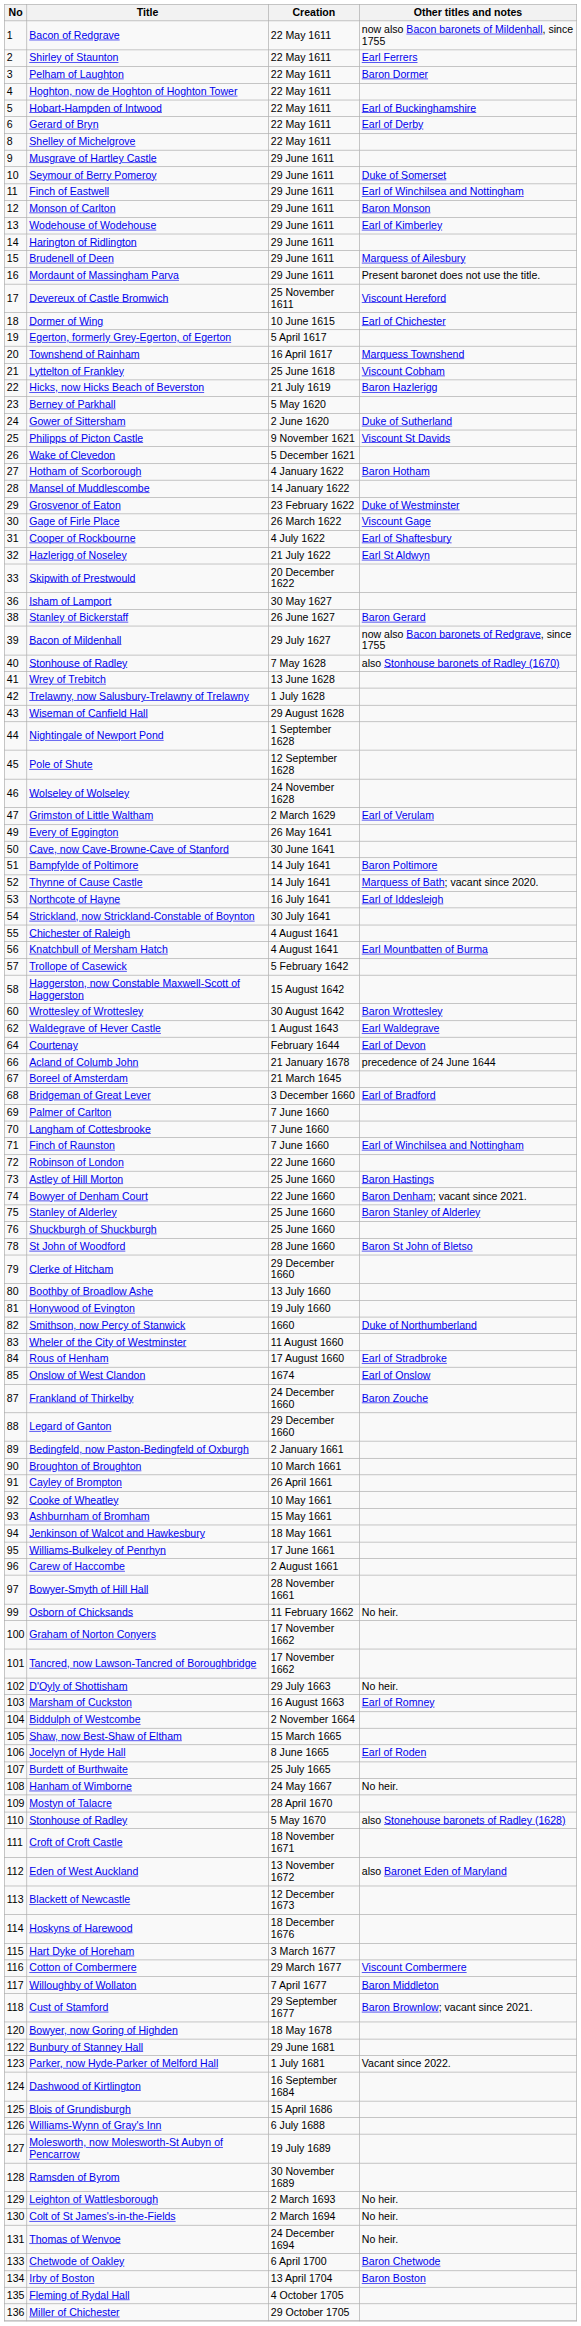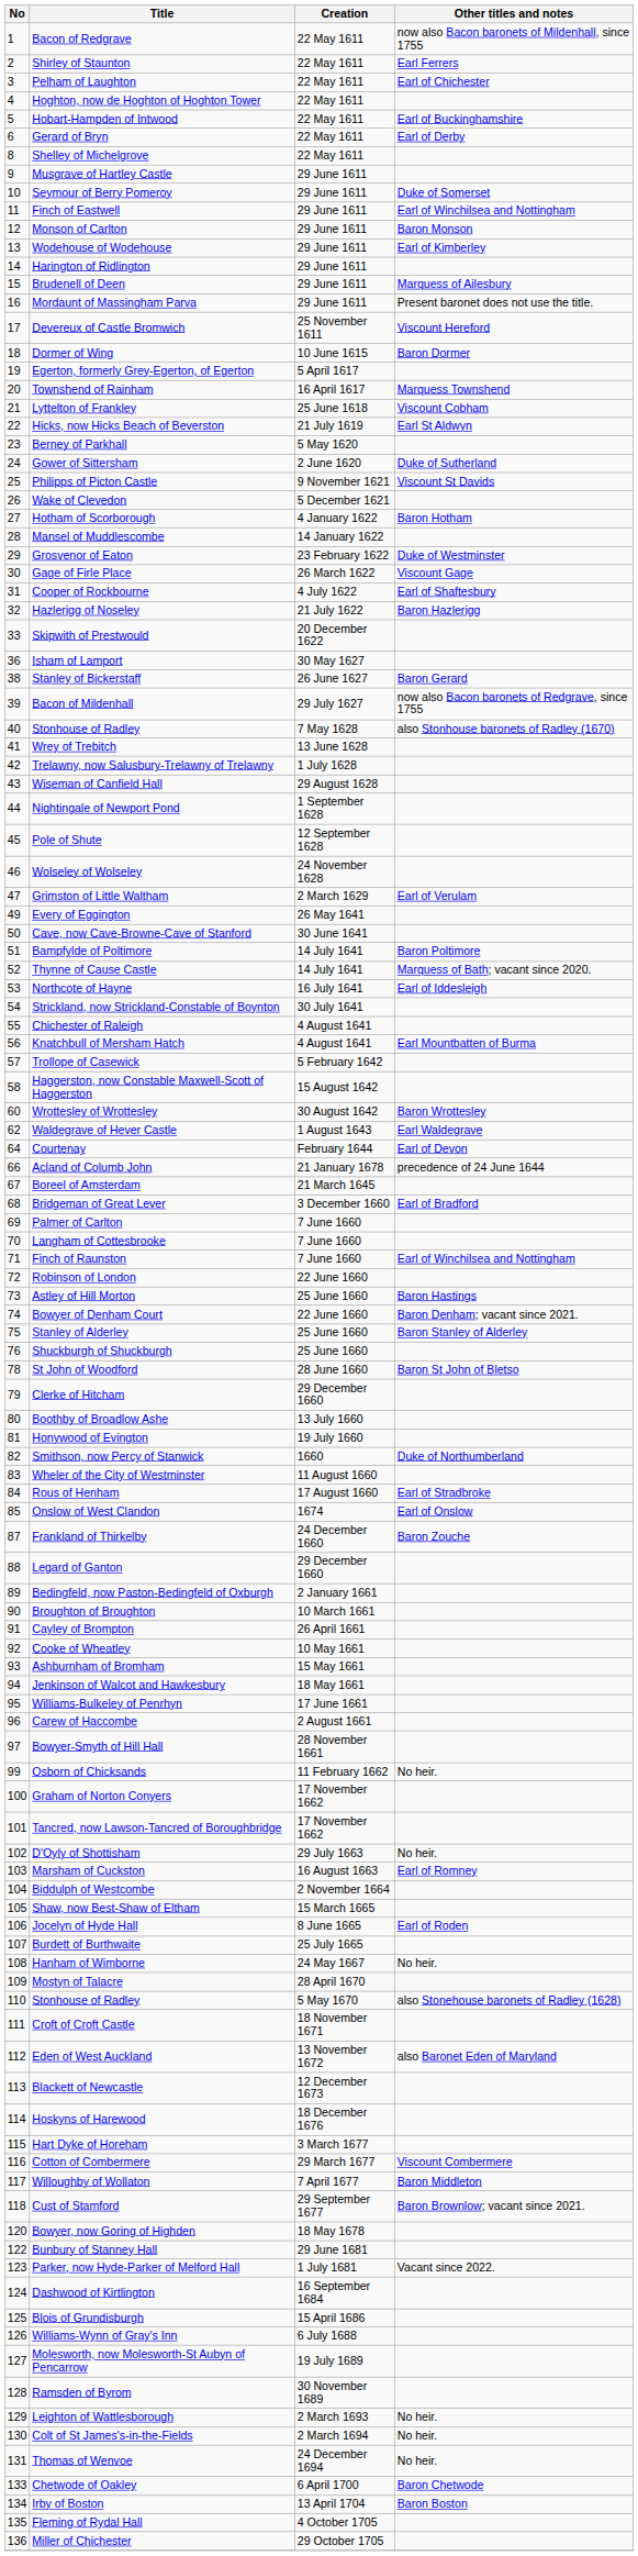Pelham of Laughton | Other titles and notes: Baron Dormer -> Earl of Chichester
Dormer of Wing | Other titles and notes: Earl of Chichester -> Baron Dormer
Hicks, now Hicks Beach of Beverston | Other titles and notes: Baron Hazlerigg -> Earl St Aldwyn
Hazlerigg of Noseley | Other titles and notes: Earl St Aldwyn -> Baron Hazlerigg
